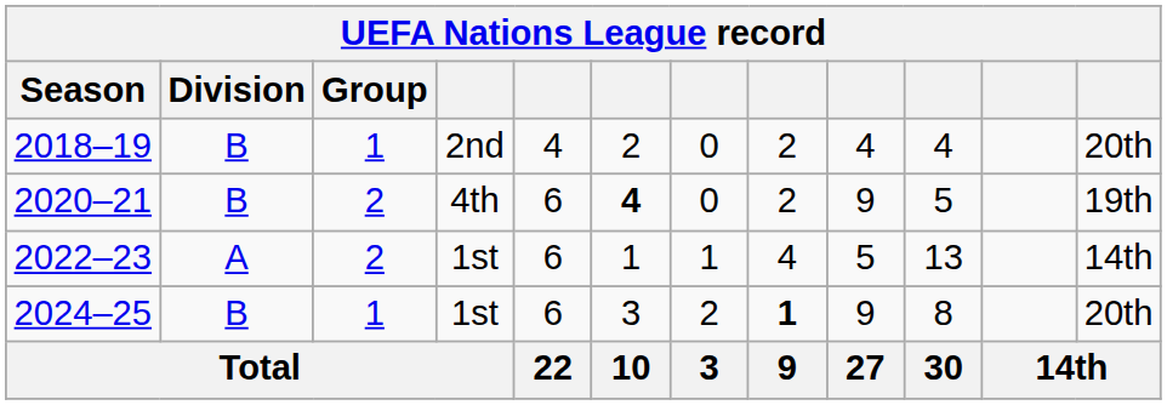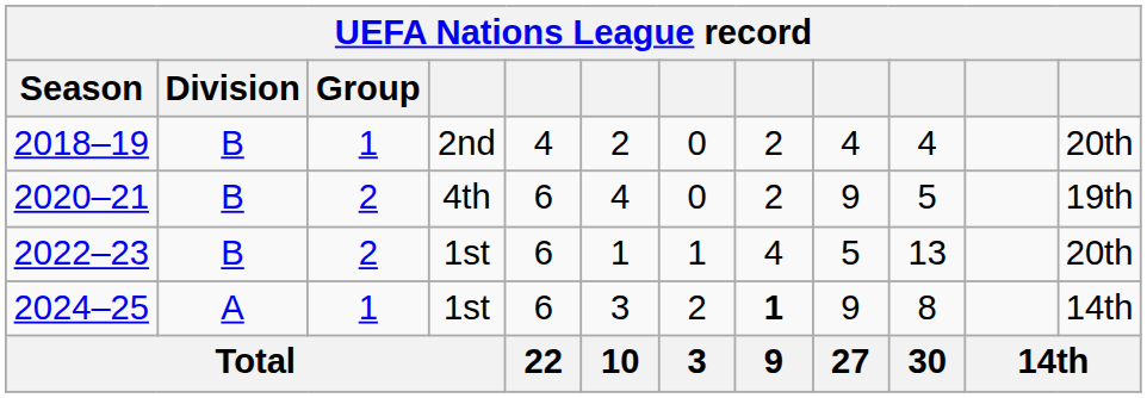2020–21 | column 6: bold -> normal
2022–23 | Division: A -> B
2022–23 | column 12: 14th -> 20th
2024–25 | Division: B -> A
2024–25 | column 12: 20th -> 14th
